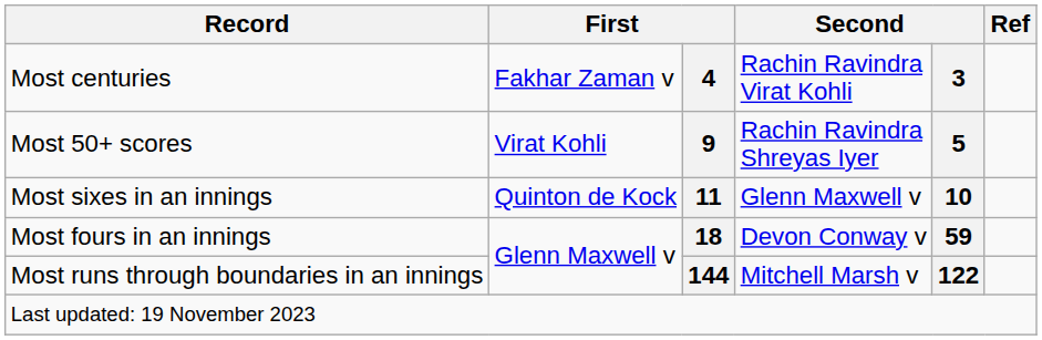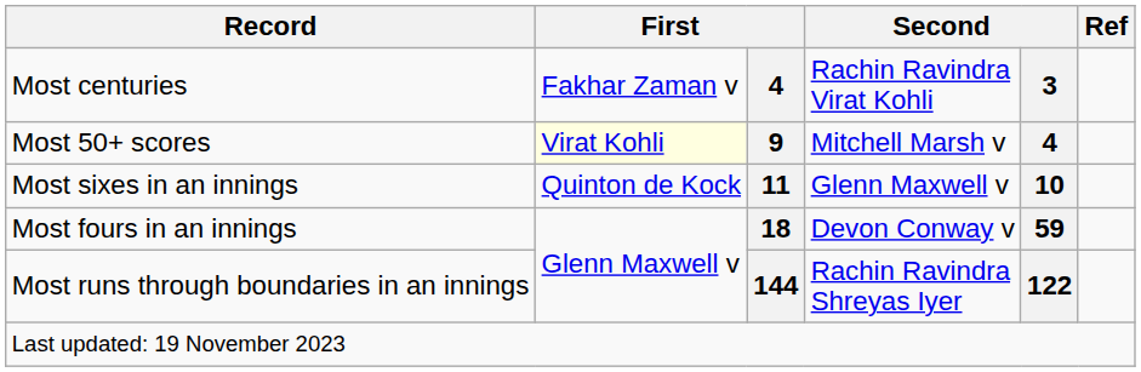Most 50+ scores | column 2: no background -> lightyellow background
Most 50+ scores | column 4: Rachin Ravindra Shreyas Iyer -> Mitchell Marsh v
Most 50+ scores | column 5: 5 -> 4
Most runs through boundaries in an innings | column 4: Mitchell Marsh v -> Rachin Ravindra Shreyas Iyer
